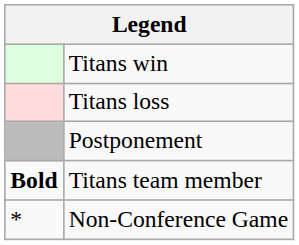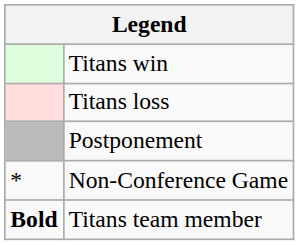rows swapped: Titans team member <-> Non-Conference Game
